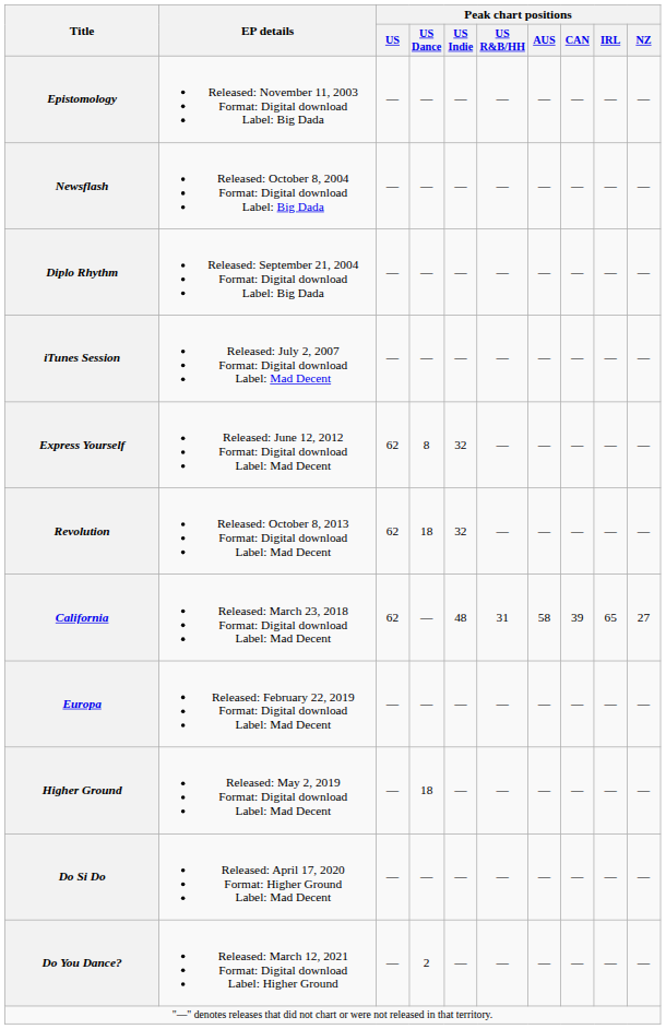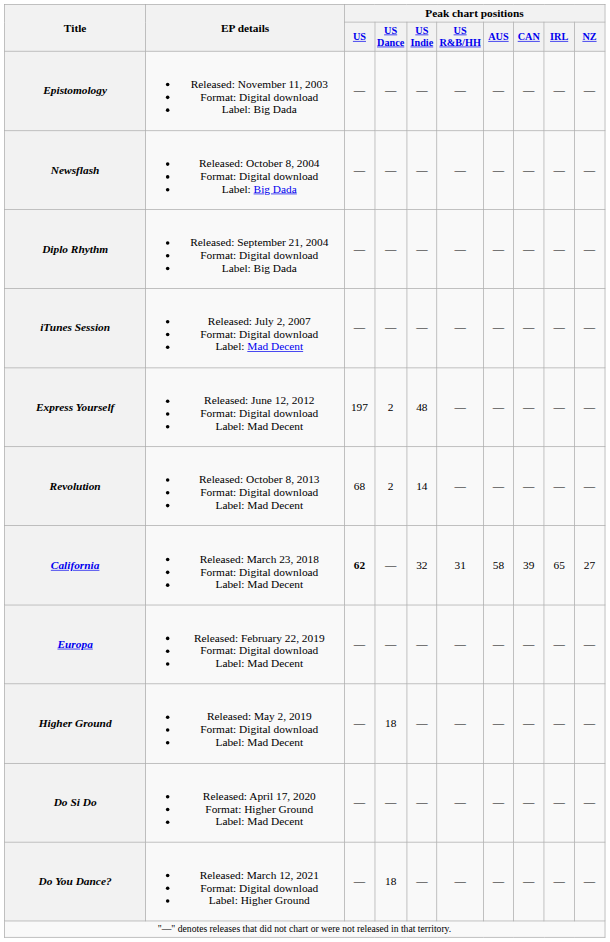Express Yourself | Peak chart positions / US: 62 -> 197
Express Yourself | Peak chart positions / US Dance: 8 -> 2
Express Yourself | Peak chart positions / US Indie: 32 -> 48
Revolution | Peak chart positions / US: 62 -> 68
Revolution | Peak chart positions / US Dance: 18 -> 2
Revolution | Peak chart positions / US Indie: 32 -> 14
California | Peak chart positions / US: normal -> bold
California | Peak chart positions / US Indie: 48 -> 32
Do You Dance? | Peak chart positions / US Dance: 2 -> 18
